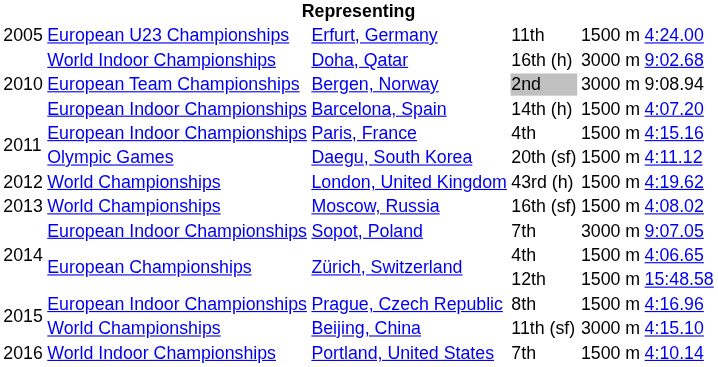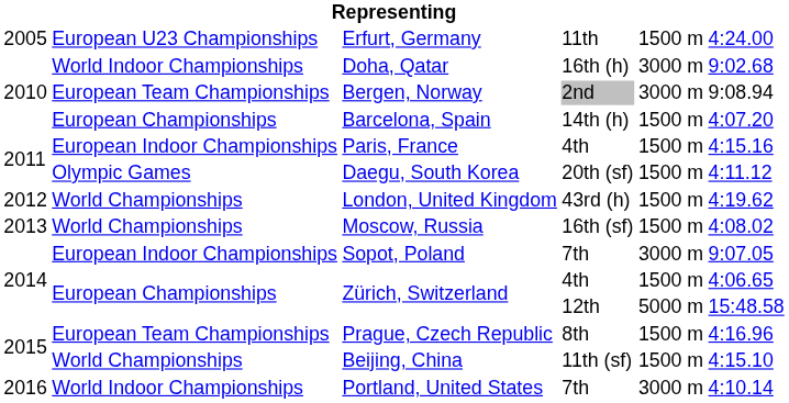Barcelona, Spain | column 2: European Indoor Championships -> European Championships
Zürich, Switzerland / 12th | column 5: 1500 m -> 5000 m
Prague, Czech Republic | column 2: European Indoor Championships -> European Team Championships
Beijing, China | column 5: 3000 m -> 1500 m
Portland, United States | column 5: 1500 m -> 3000 m
